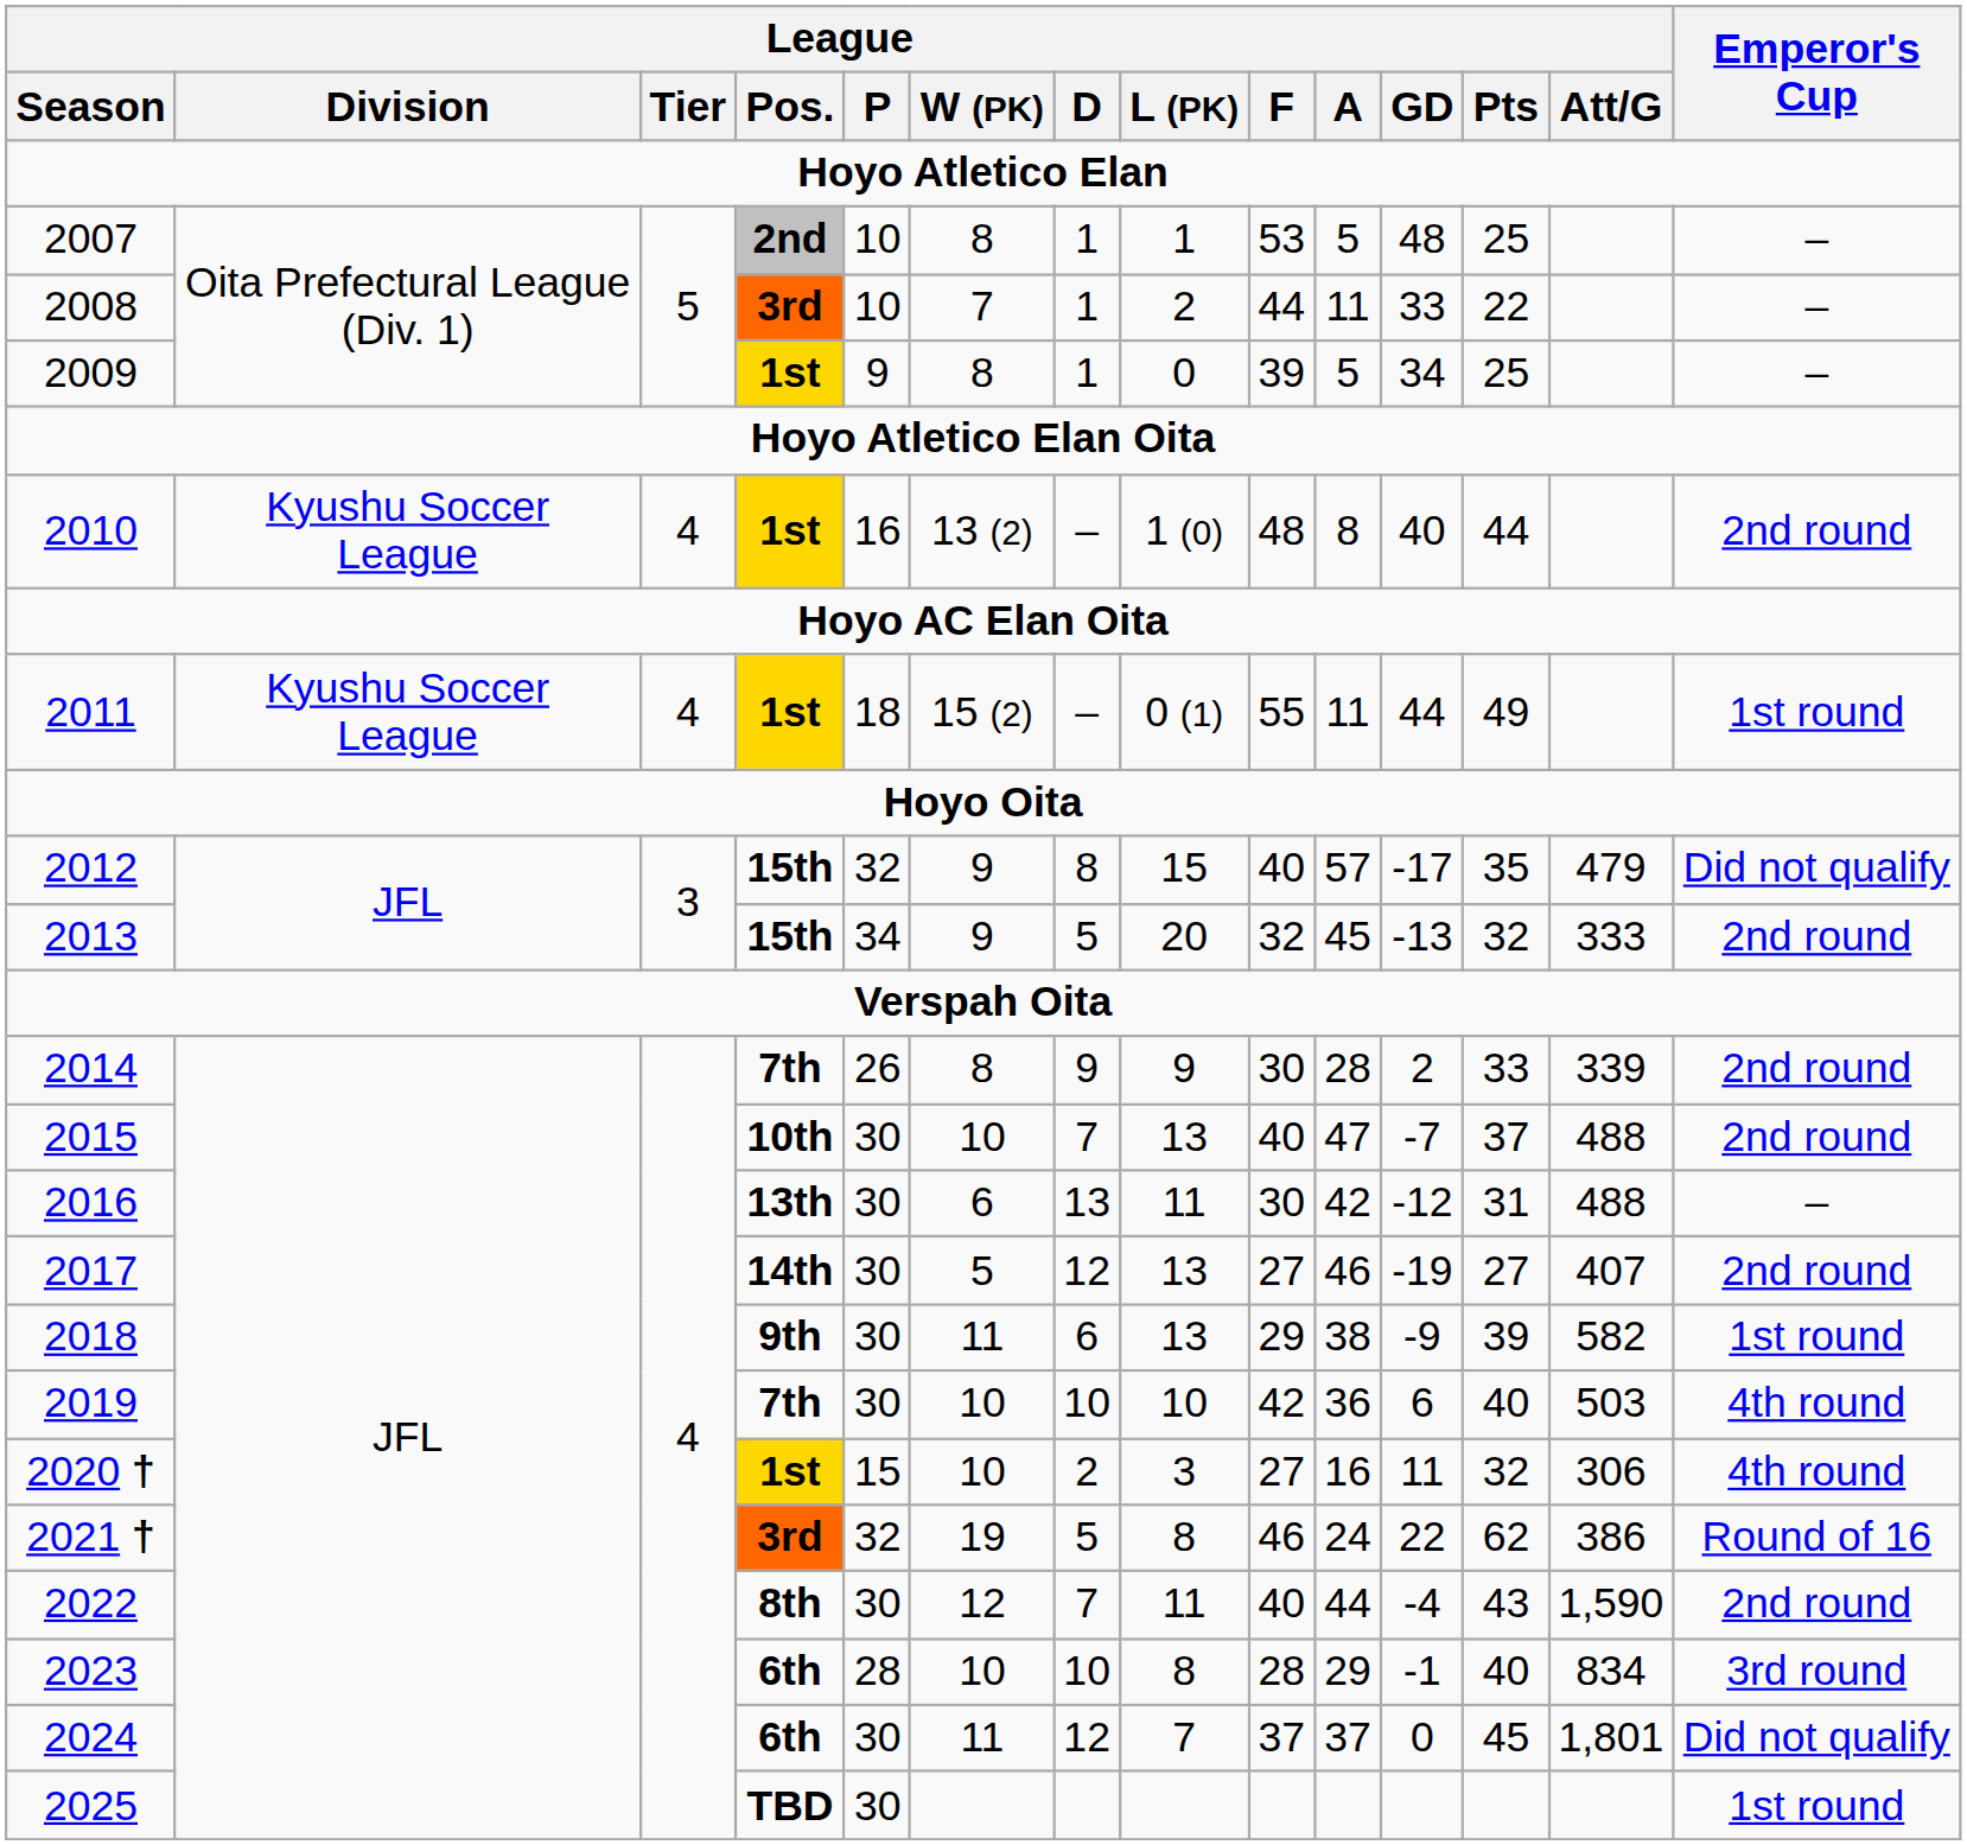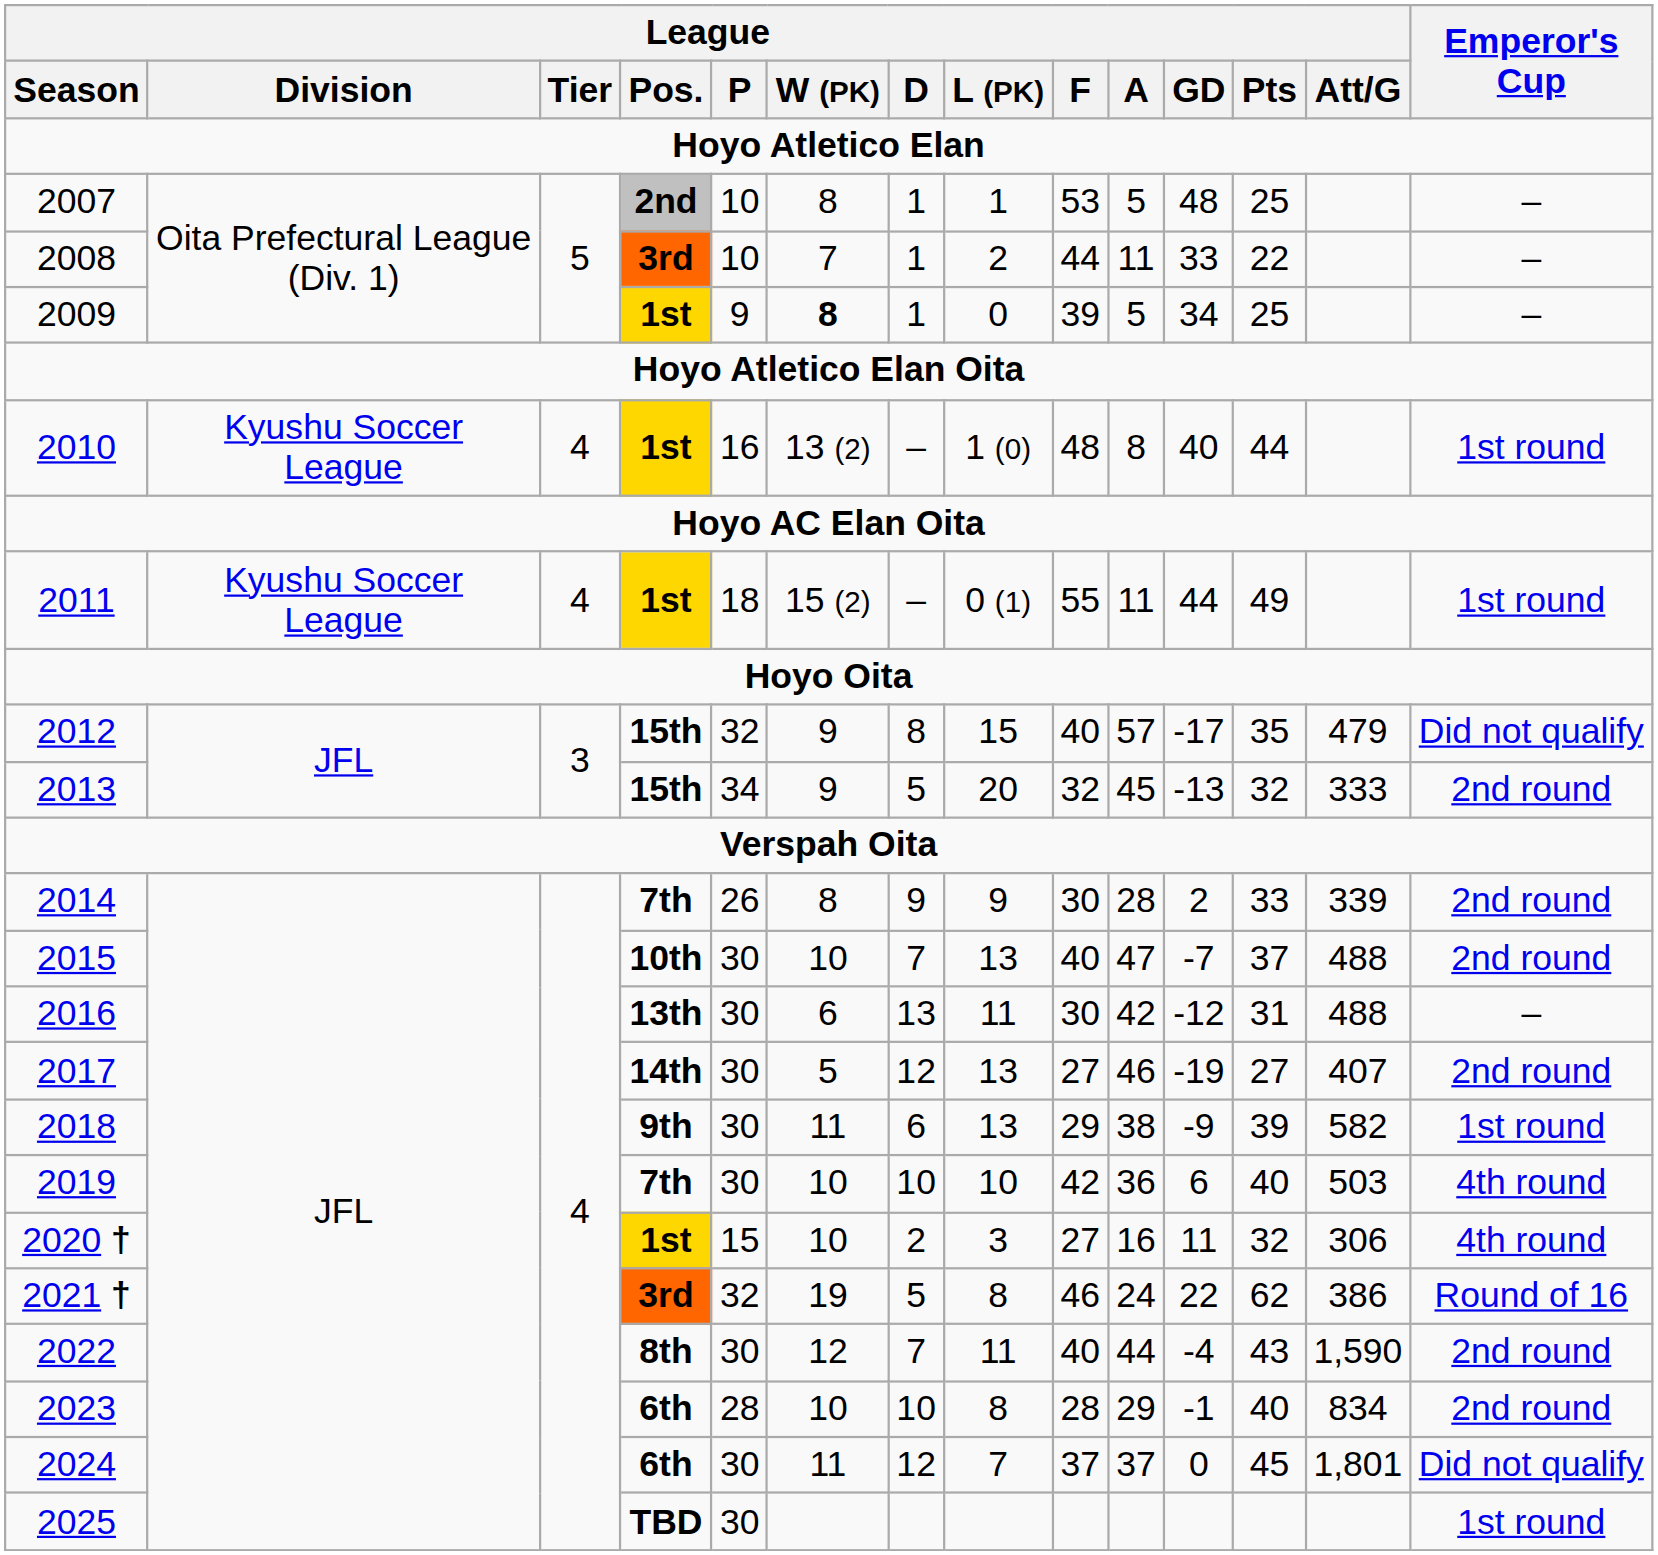2009 | League / W (PK): normal -> bold
2010 | Emperor's Cup: 2nd round -> 1st round
2023 | Emperor's Cup: 3rd round -> 2nd round
